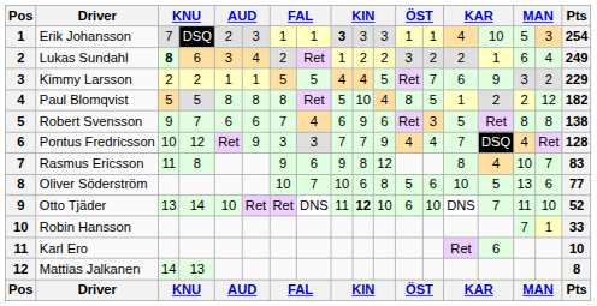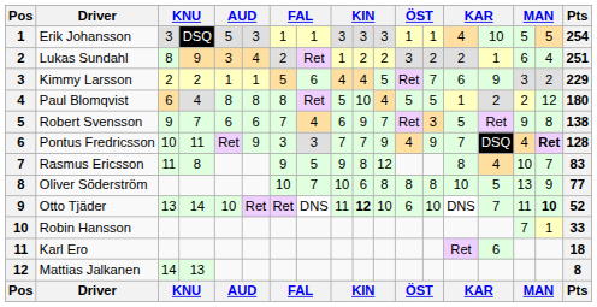Erik Johansson | column 3: 7 -> 3
Erik Johansson | column 5: 2 -> 5
Erik Johansson | column 9: bold -> normal
Erik Johansson | column 17: 3 -> 5
Lukas Sundahl | column 3: bold -> normal
Lukas Sundahl | column 4: 6 -> 9
Lukas Sundahl | Pts: 249 -> 251
Kimmy Larsson | column 8: 5 -> 6
Paul Blomqvist | column 3: 5 -> 6
Paul Blomqvist | column 4: 5 -> 4
Paul Blomqvist | column 12: 8 -> 5
Paul Blomqvist | Pts: 182 -> 180
Robert Svensson | column 11: 6 -> 7
Robert Svensson | column 16: 8 -> 9
Pontus Fredricsson | column 4: 12 -> 11
Pontus Fredricsson | column 13: 4 -> 9
Pontus Fredricsson | column 17: normal -> bold
Rasmus Ericsson | column 8: 6 -> 5
Oliver Söderström | column 12: 5 -> 8
Oliver Söderström | column 13: 6 -> 8
Oliver Söderström | column 17: 6 -> 9
Otto Tjäder | column 17: normal -> bold
Karl Ero | Pts: 10 -> 18
